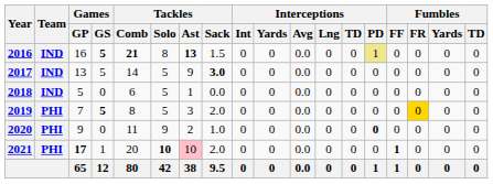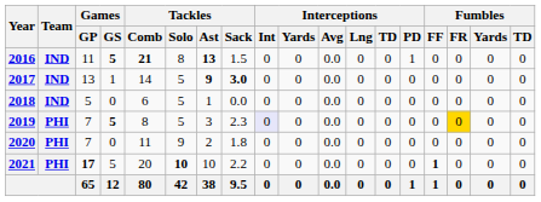2016 | Games / GP: 16 -> 11
2016 | Interceptions / PD: khaki background -> no background
2017 | Games / GS: 5 -> 1
2017 | Tackles / Ast: normal -> bold
2019 | Tackles / Sack: 2.0 -> 2.3
2019 | Interceptions / Int: no background -> lavender background
2020 | Games / GP: 9 -> 7
2020 | Tackles / Sack: 1.0 -> 1.8
2020 | Interceptions / PD: bold -> normal
2021 | Games / GS: 1 -> 5
2021 | Tackles / Ast: pink background -> no background
2021 | Tackles / Sack: 2.0 -> 2.2
